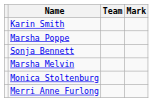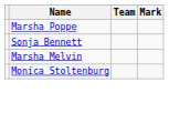- row: Karin Smith
- row: Merri Anne Furlong
